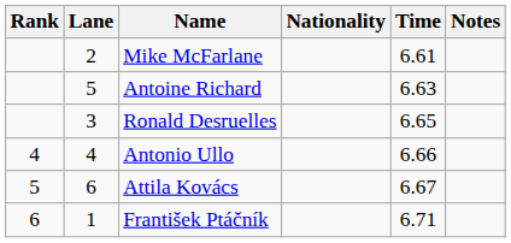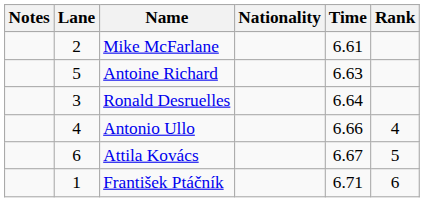columns swapped: Rank <-> Notes
Ronald Desruelles | Time: 6.65 -> 6.64
